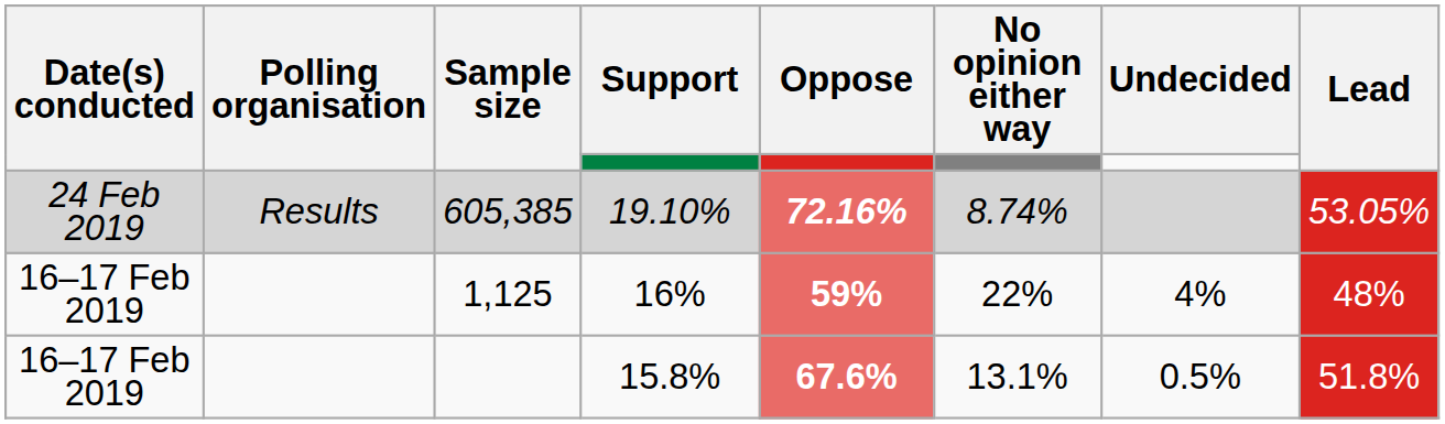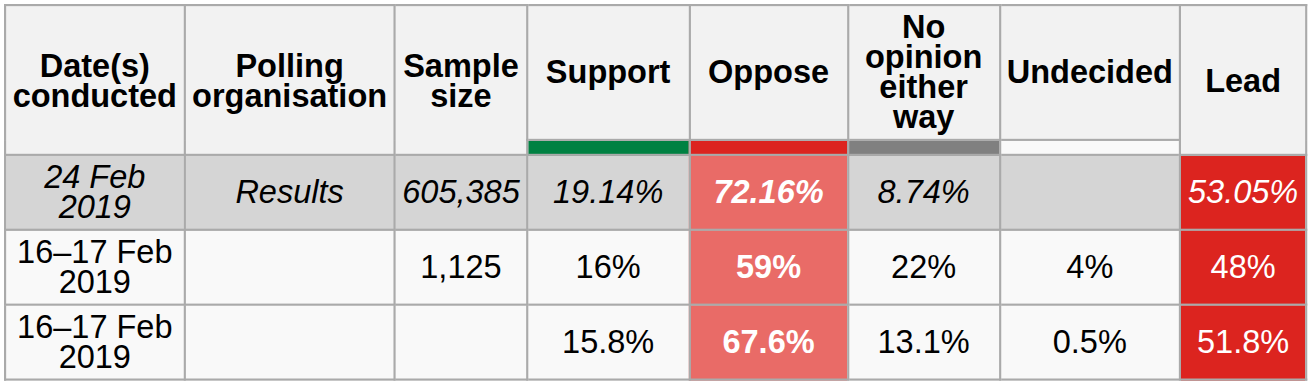605,385 | Support: 19.10% -> 19.14%
